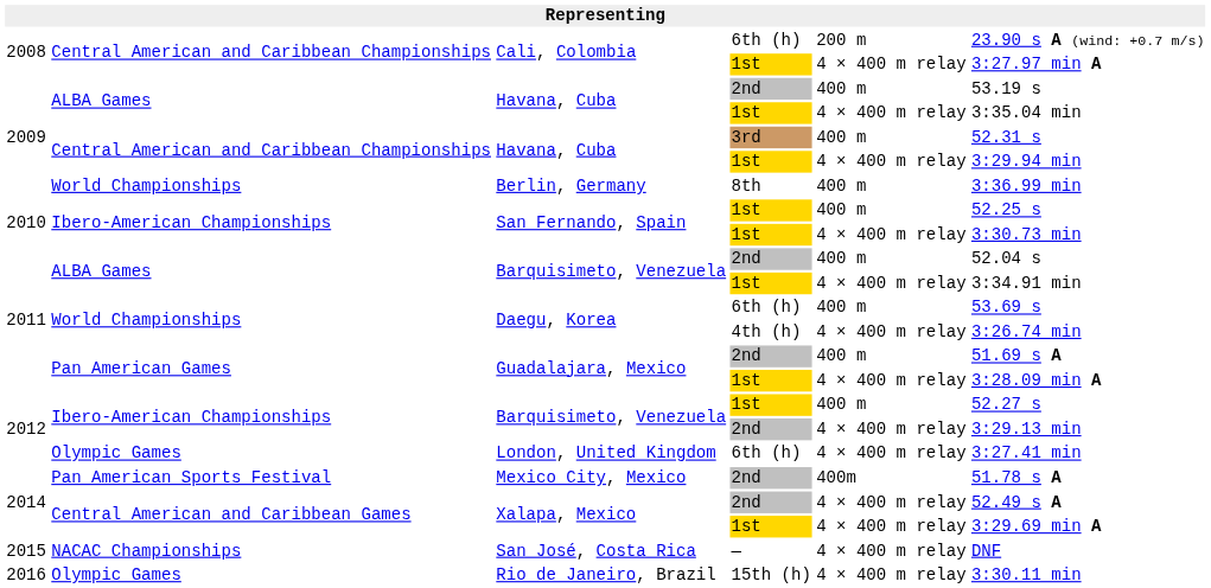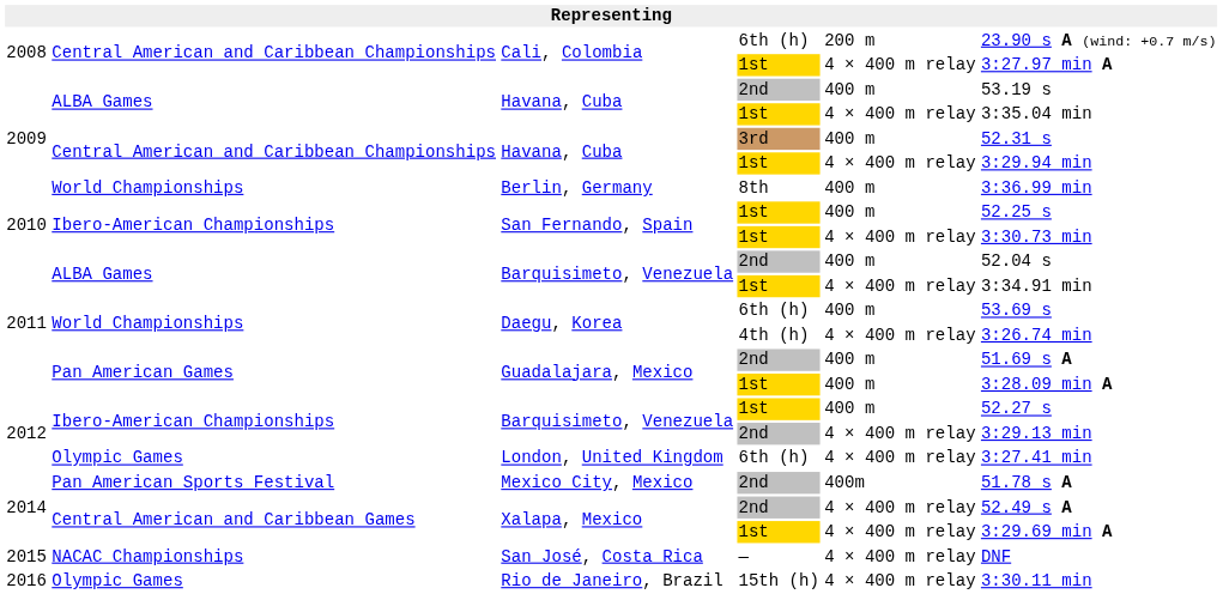Guadalajara, Mexico / 1st | column 5: 4 × 400 m relay -> 400 m
